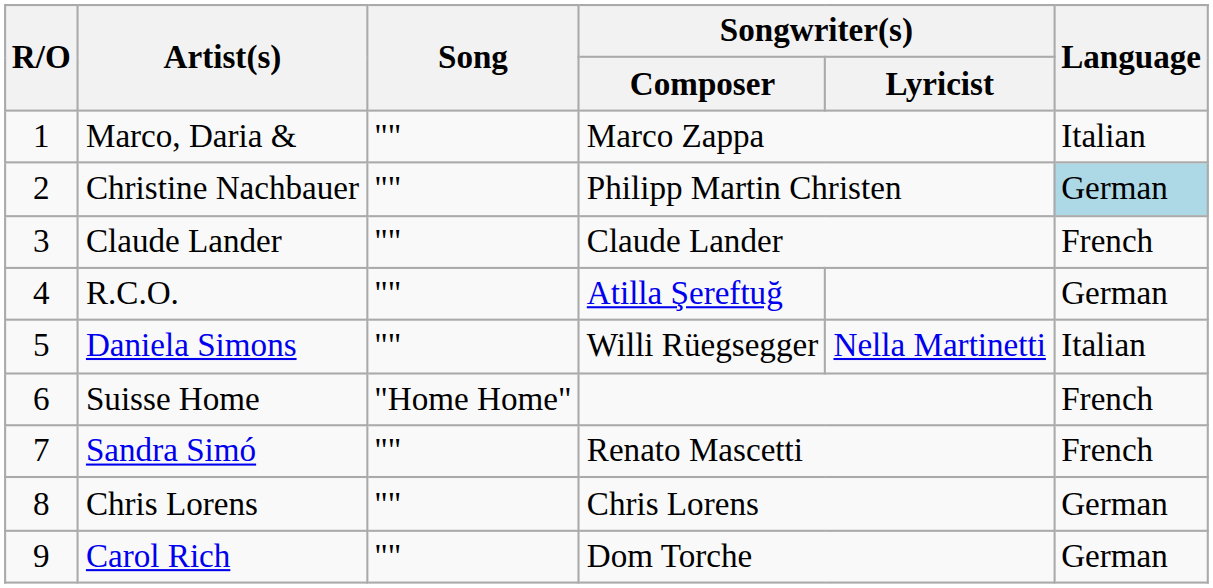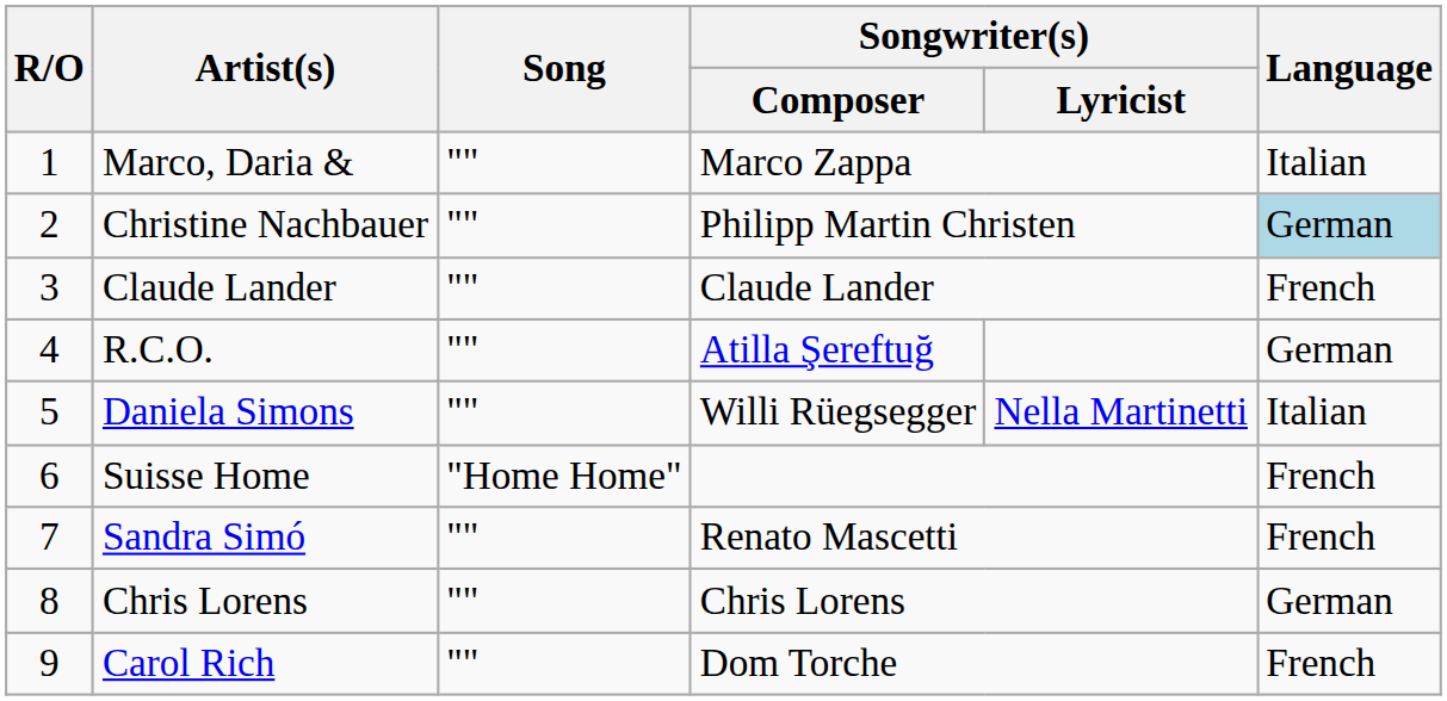Carol Rich | Language: German -> French
